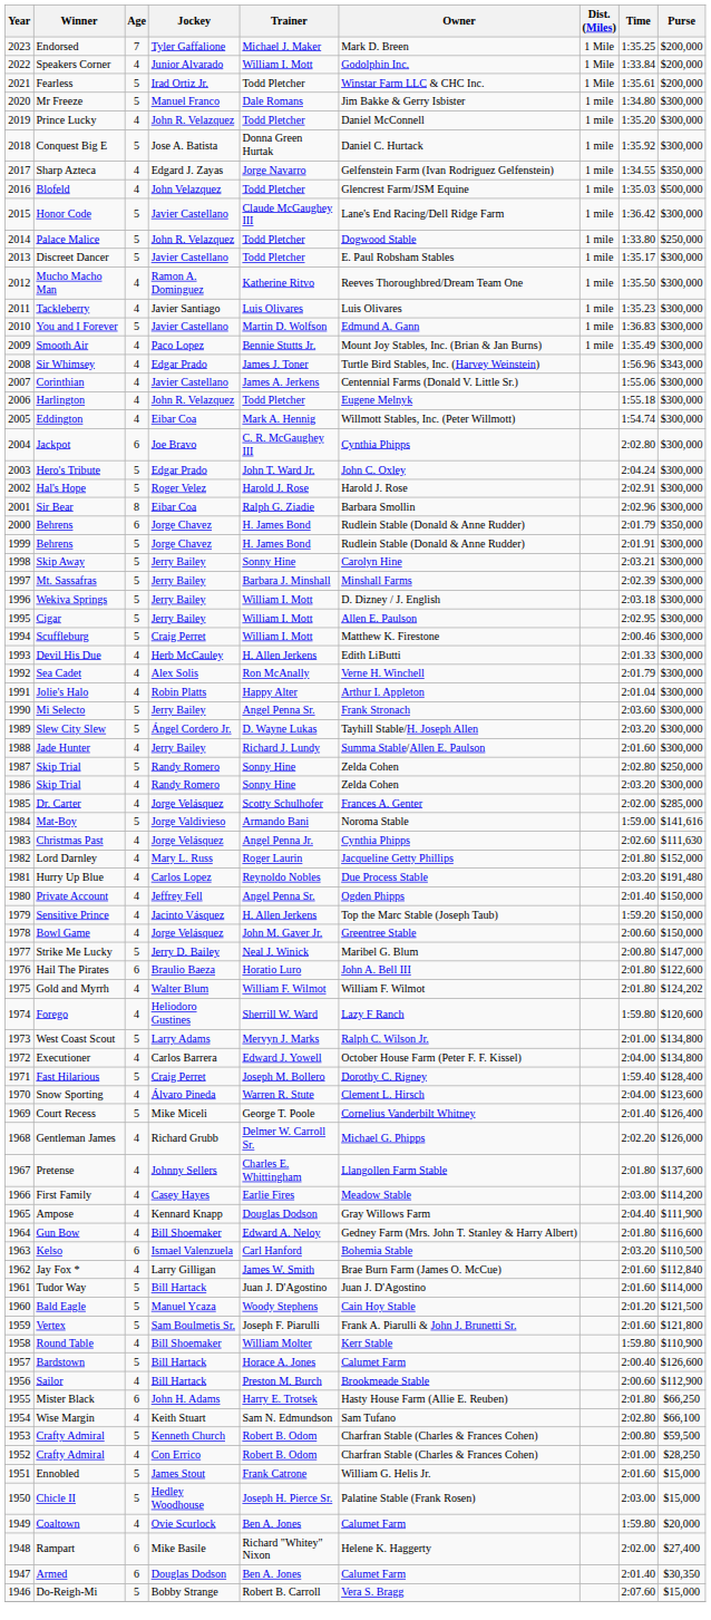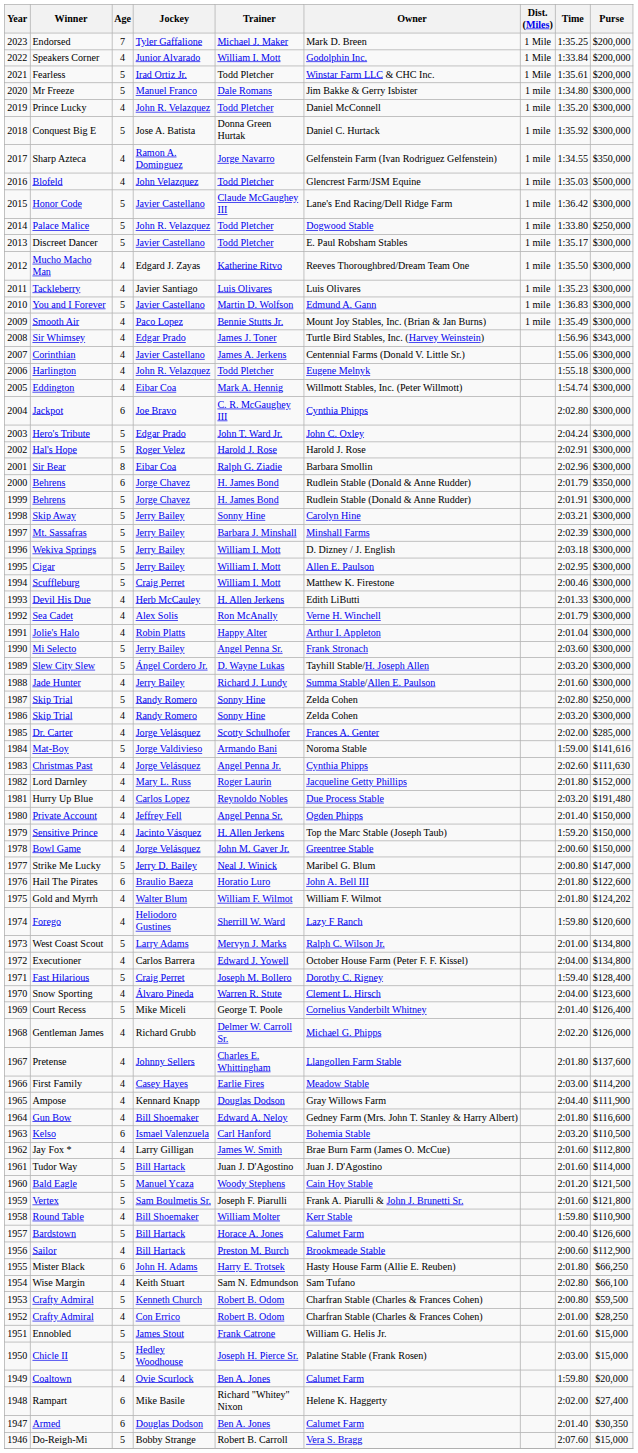Sharp Azteca | Jockey: Edgard J. Zayas -> Ramon A. Dominguez
Mucho Macho Man | Jockey: Ramon A. Dominguez -> Edgard J. Zayas
Jay Fox * | Purse: $112,840 -> $112,800
